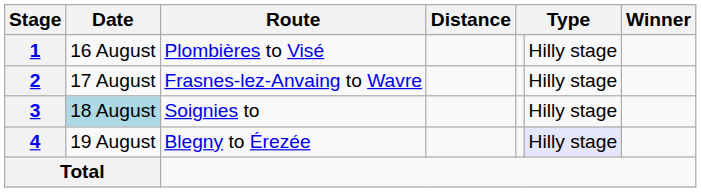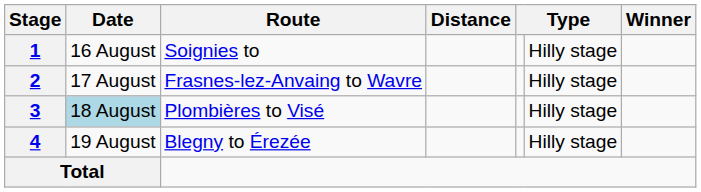1 | Route: Plombières to Visé -> Soignies to
3 | Route: Soignies to -> Plombières to Visé
4 | column 6: lavender background -> no background
